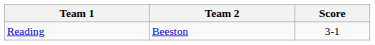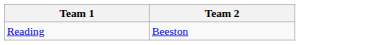- column: Score | 3-1
